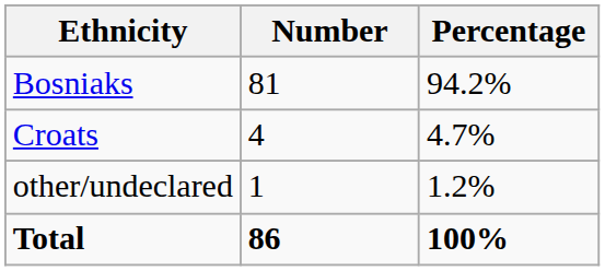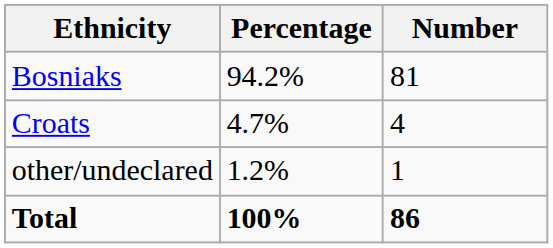columns swapped: Number <-> Percentage
